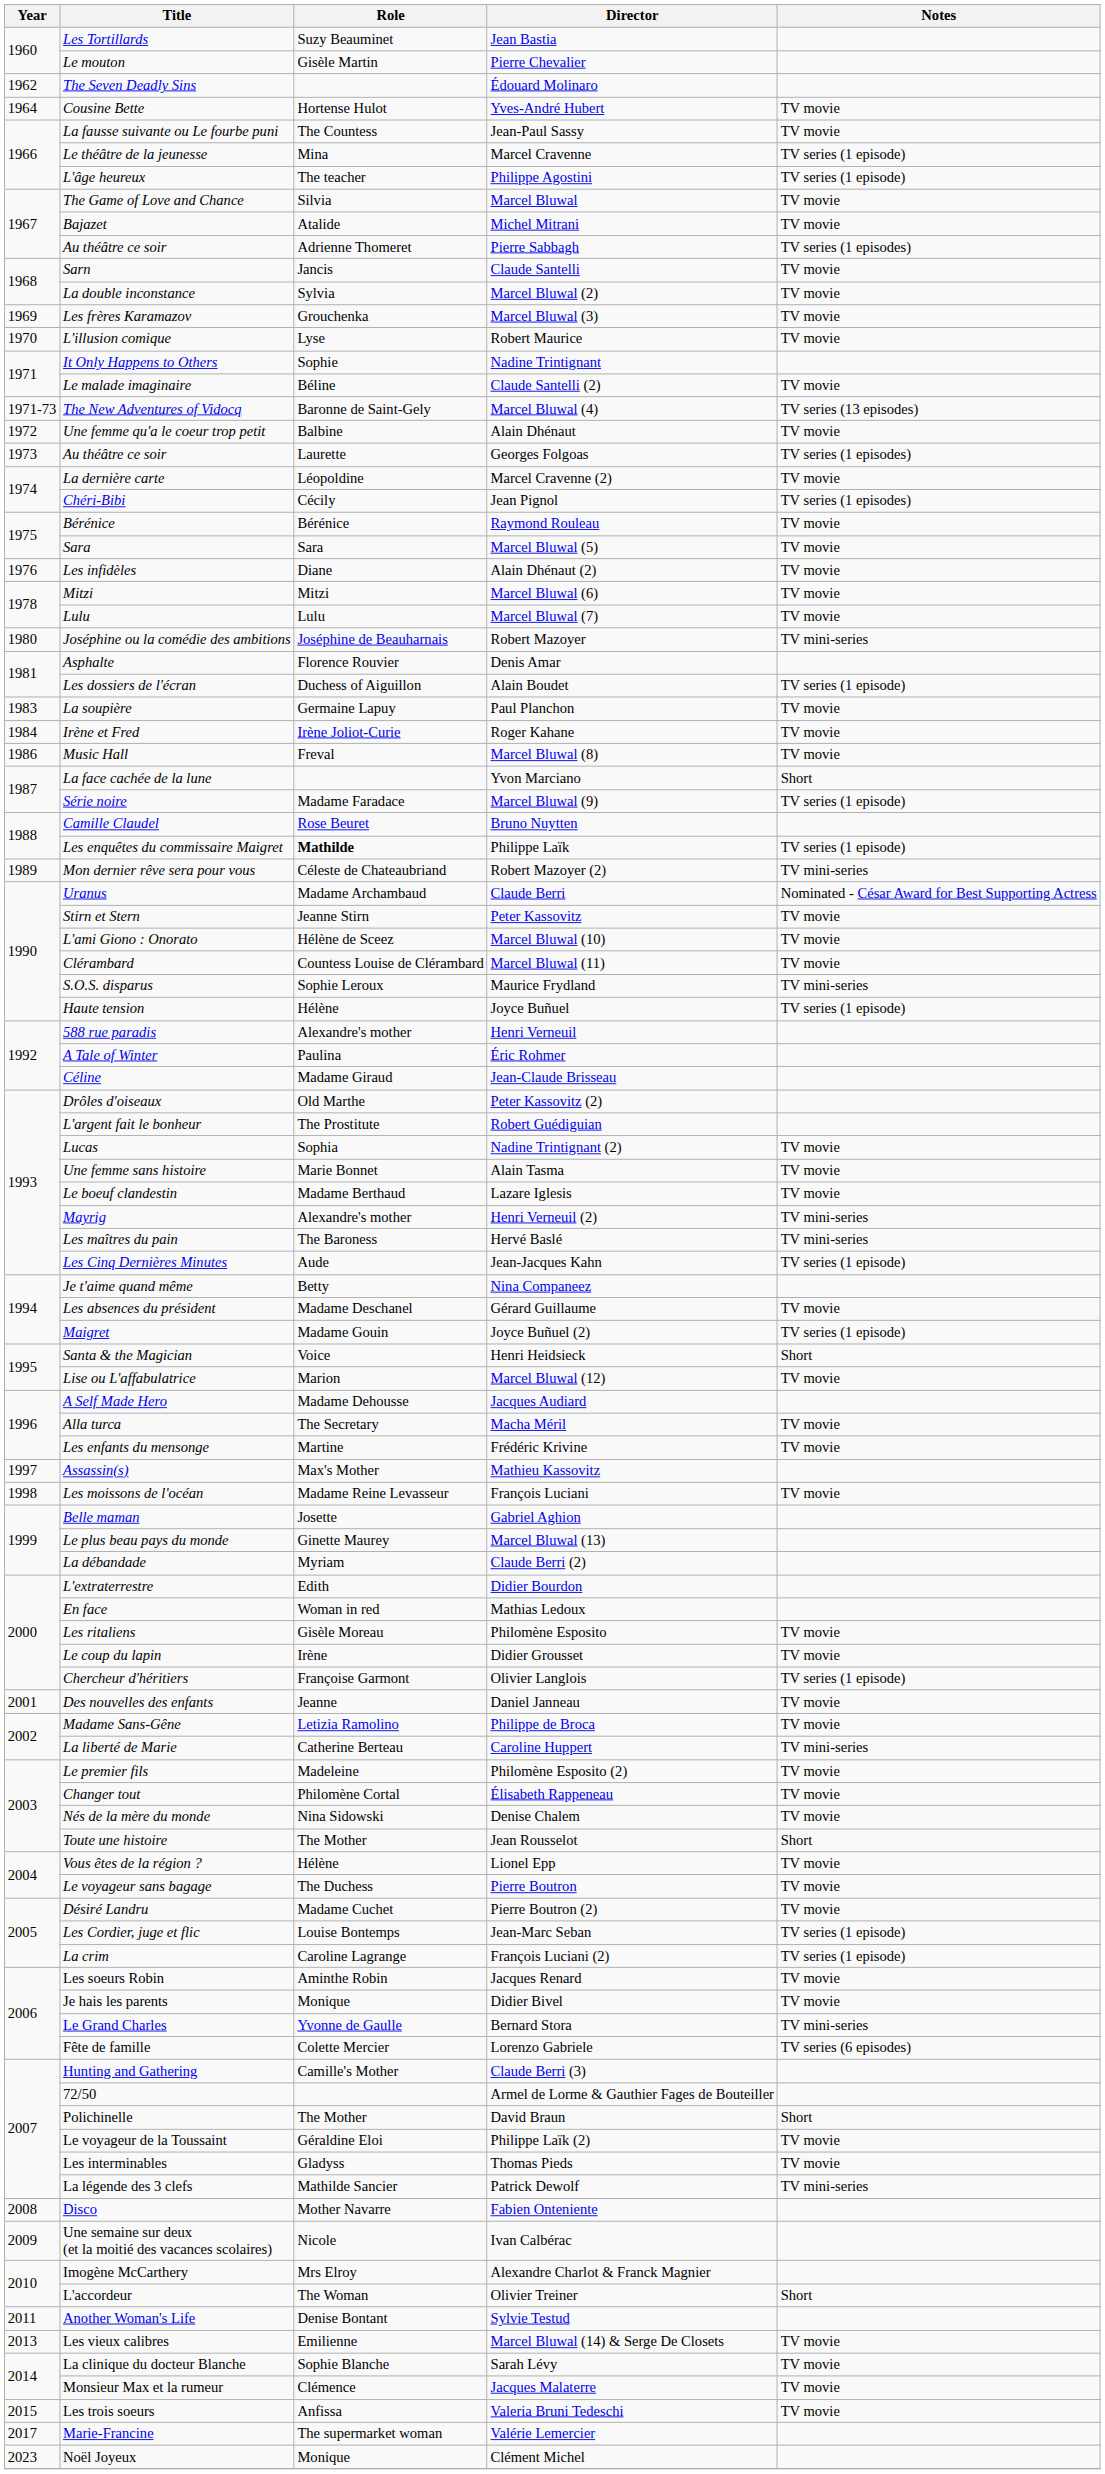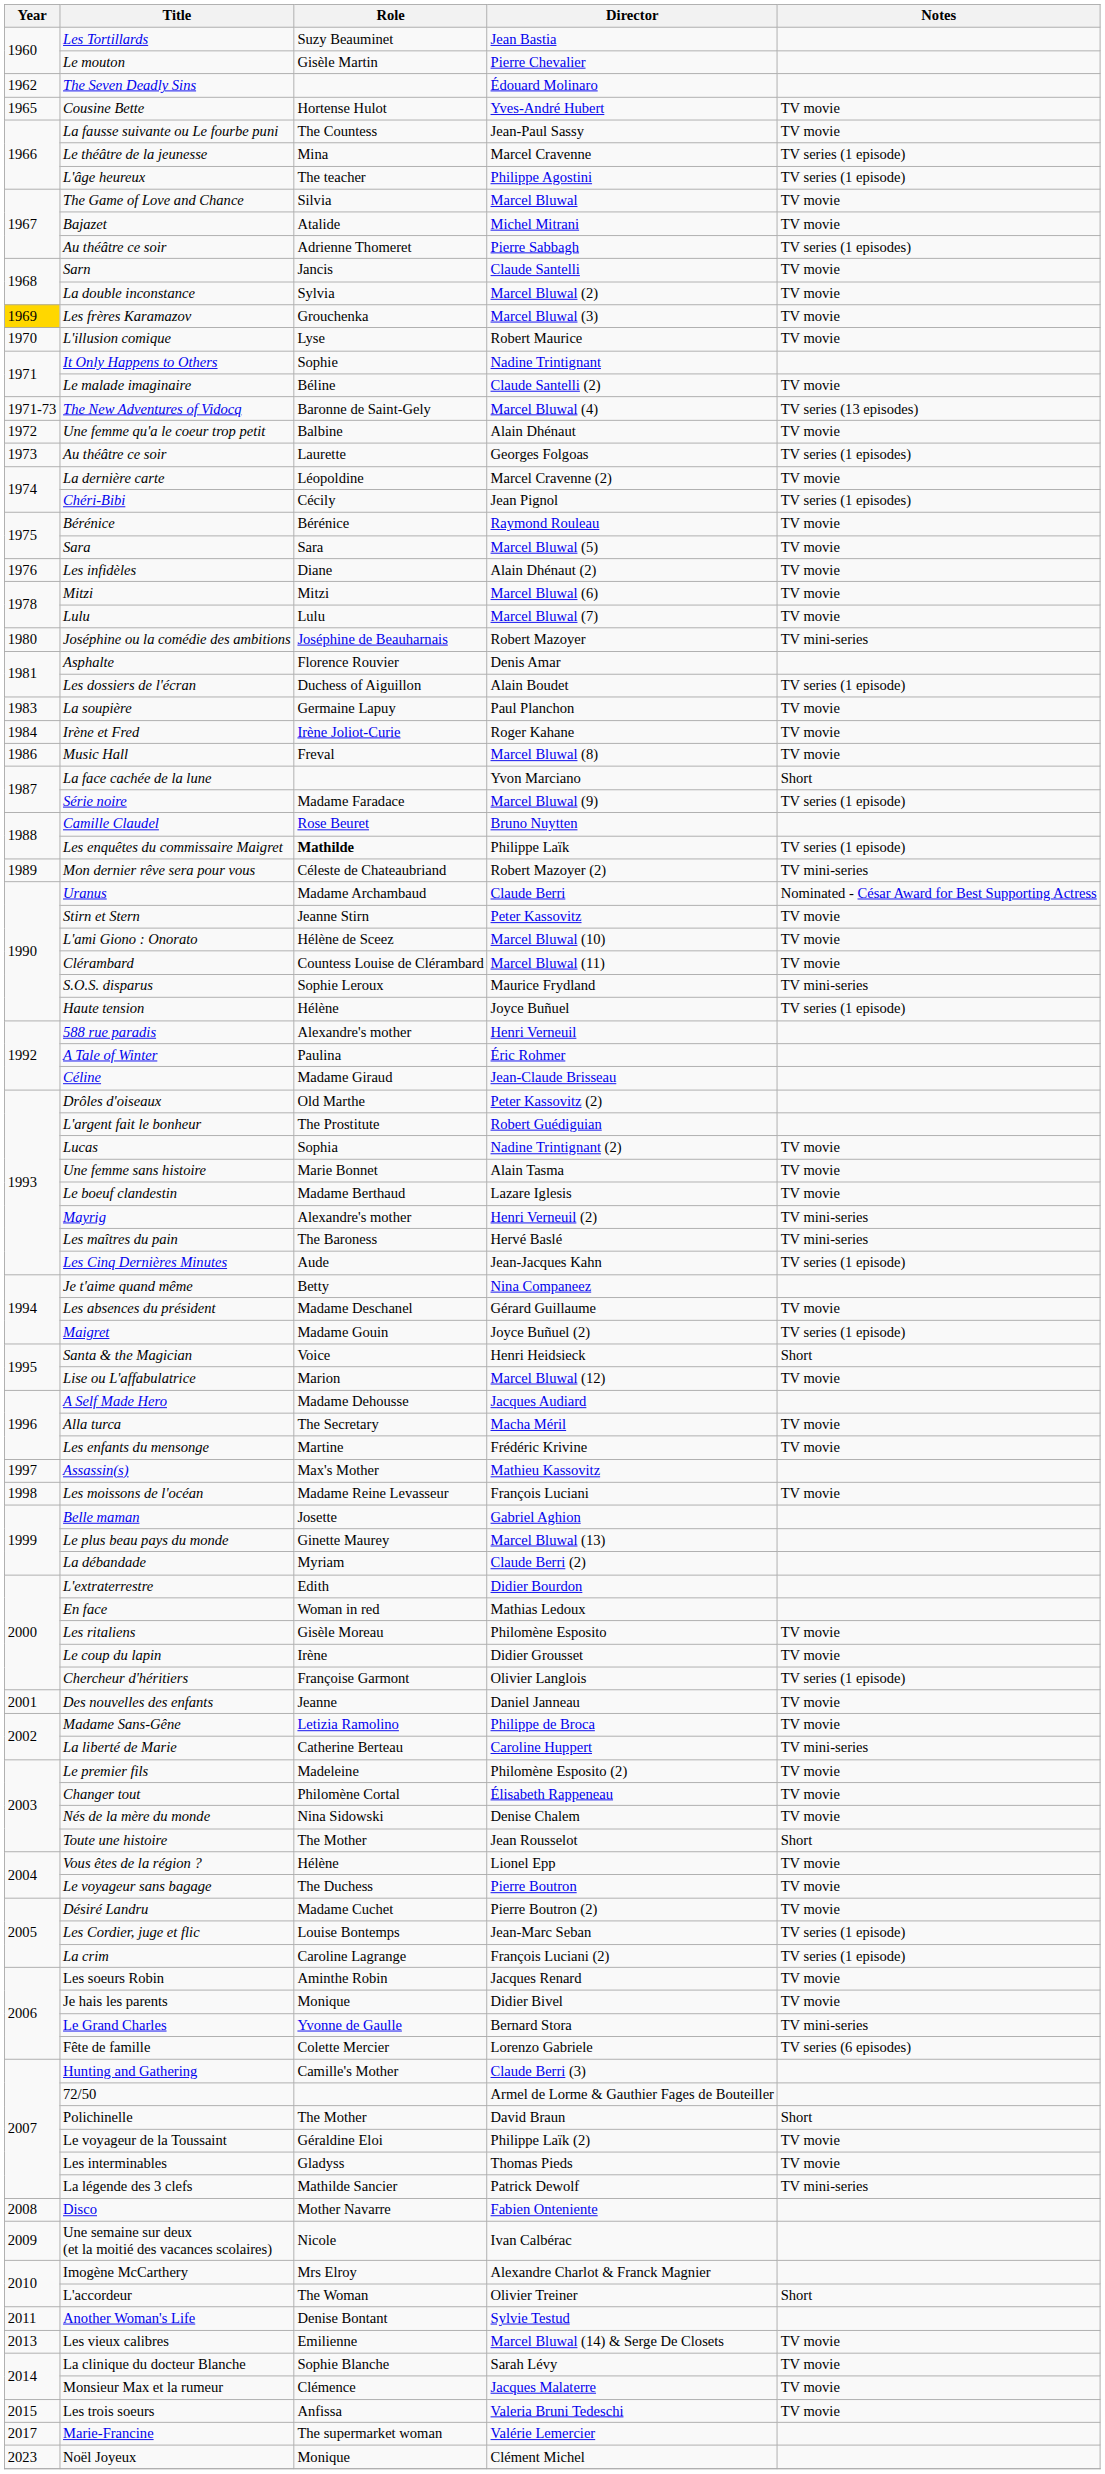Yves-André Hubert | Year: 1964 -> 1965
Marcel Bluwal (3) | Year: no background -> gold background
